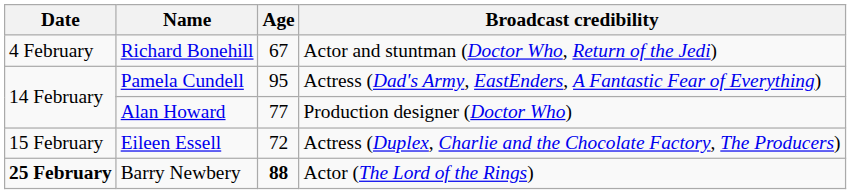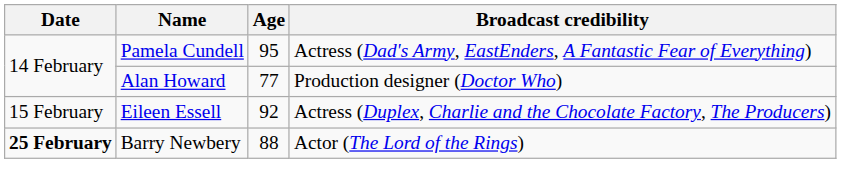- row: 4 February | Richard Bonehill | 67 | Actor and stuntman (Doctor Who, Return of the Jedi)
Eileen Essell | Age: 72 -> 92
Barry Newbery | Age: bold -> normal
